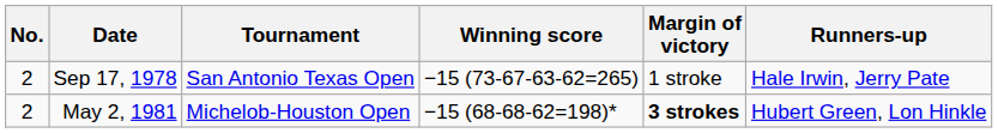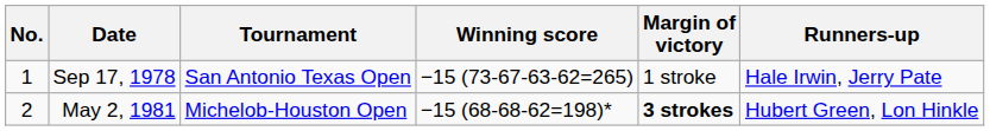Sep 17, 1978 | No.: 2 -> 1
